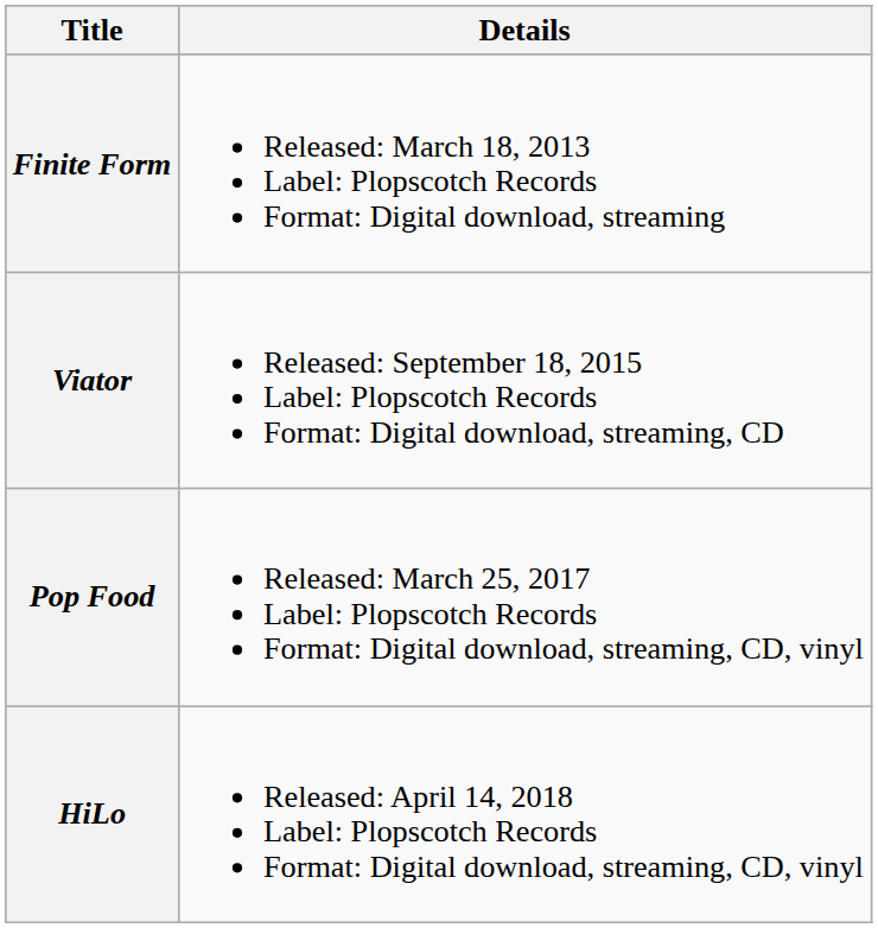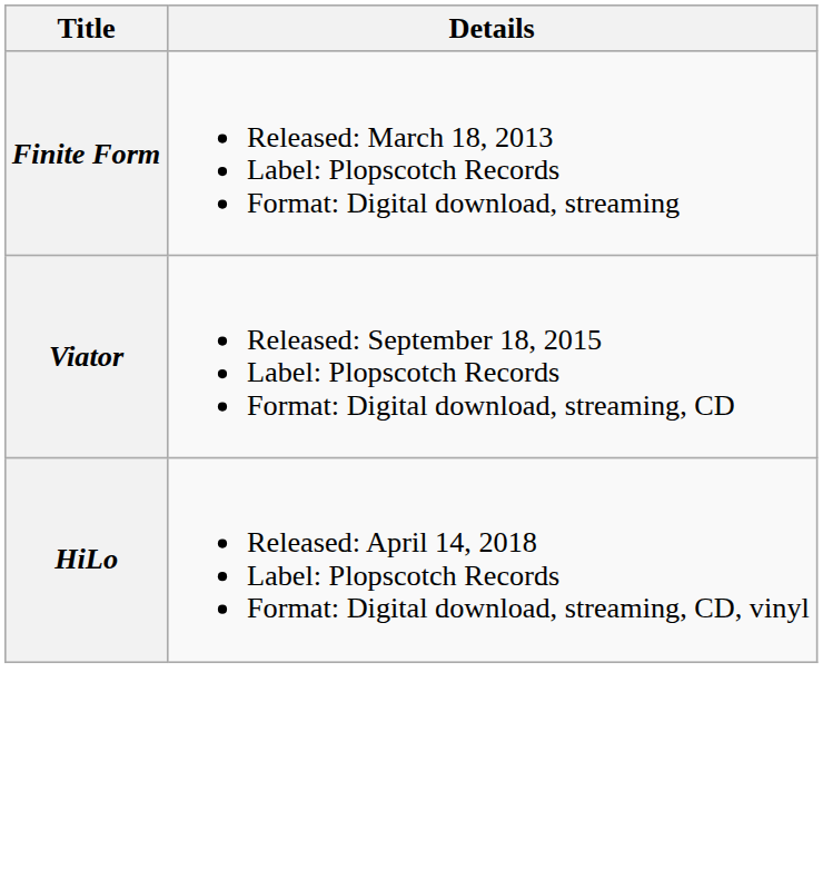- row: Pop Food | Released: March 25, 2017 Label: Plopscotch Records Format: Digital download, streaming, CD, vinyl
